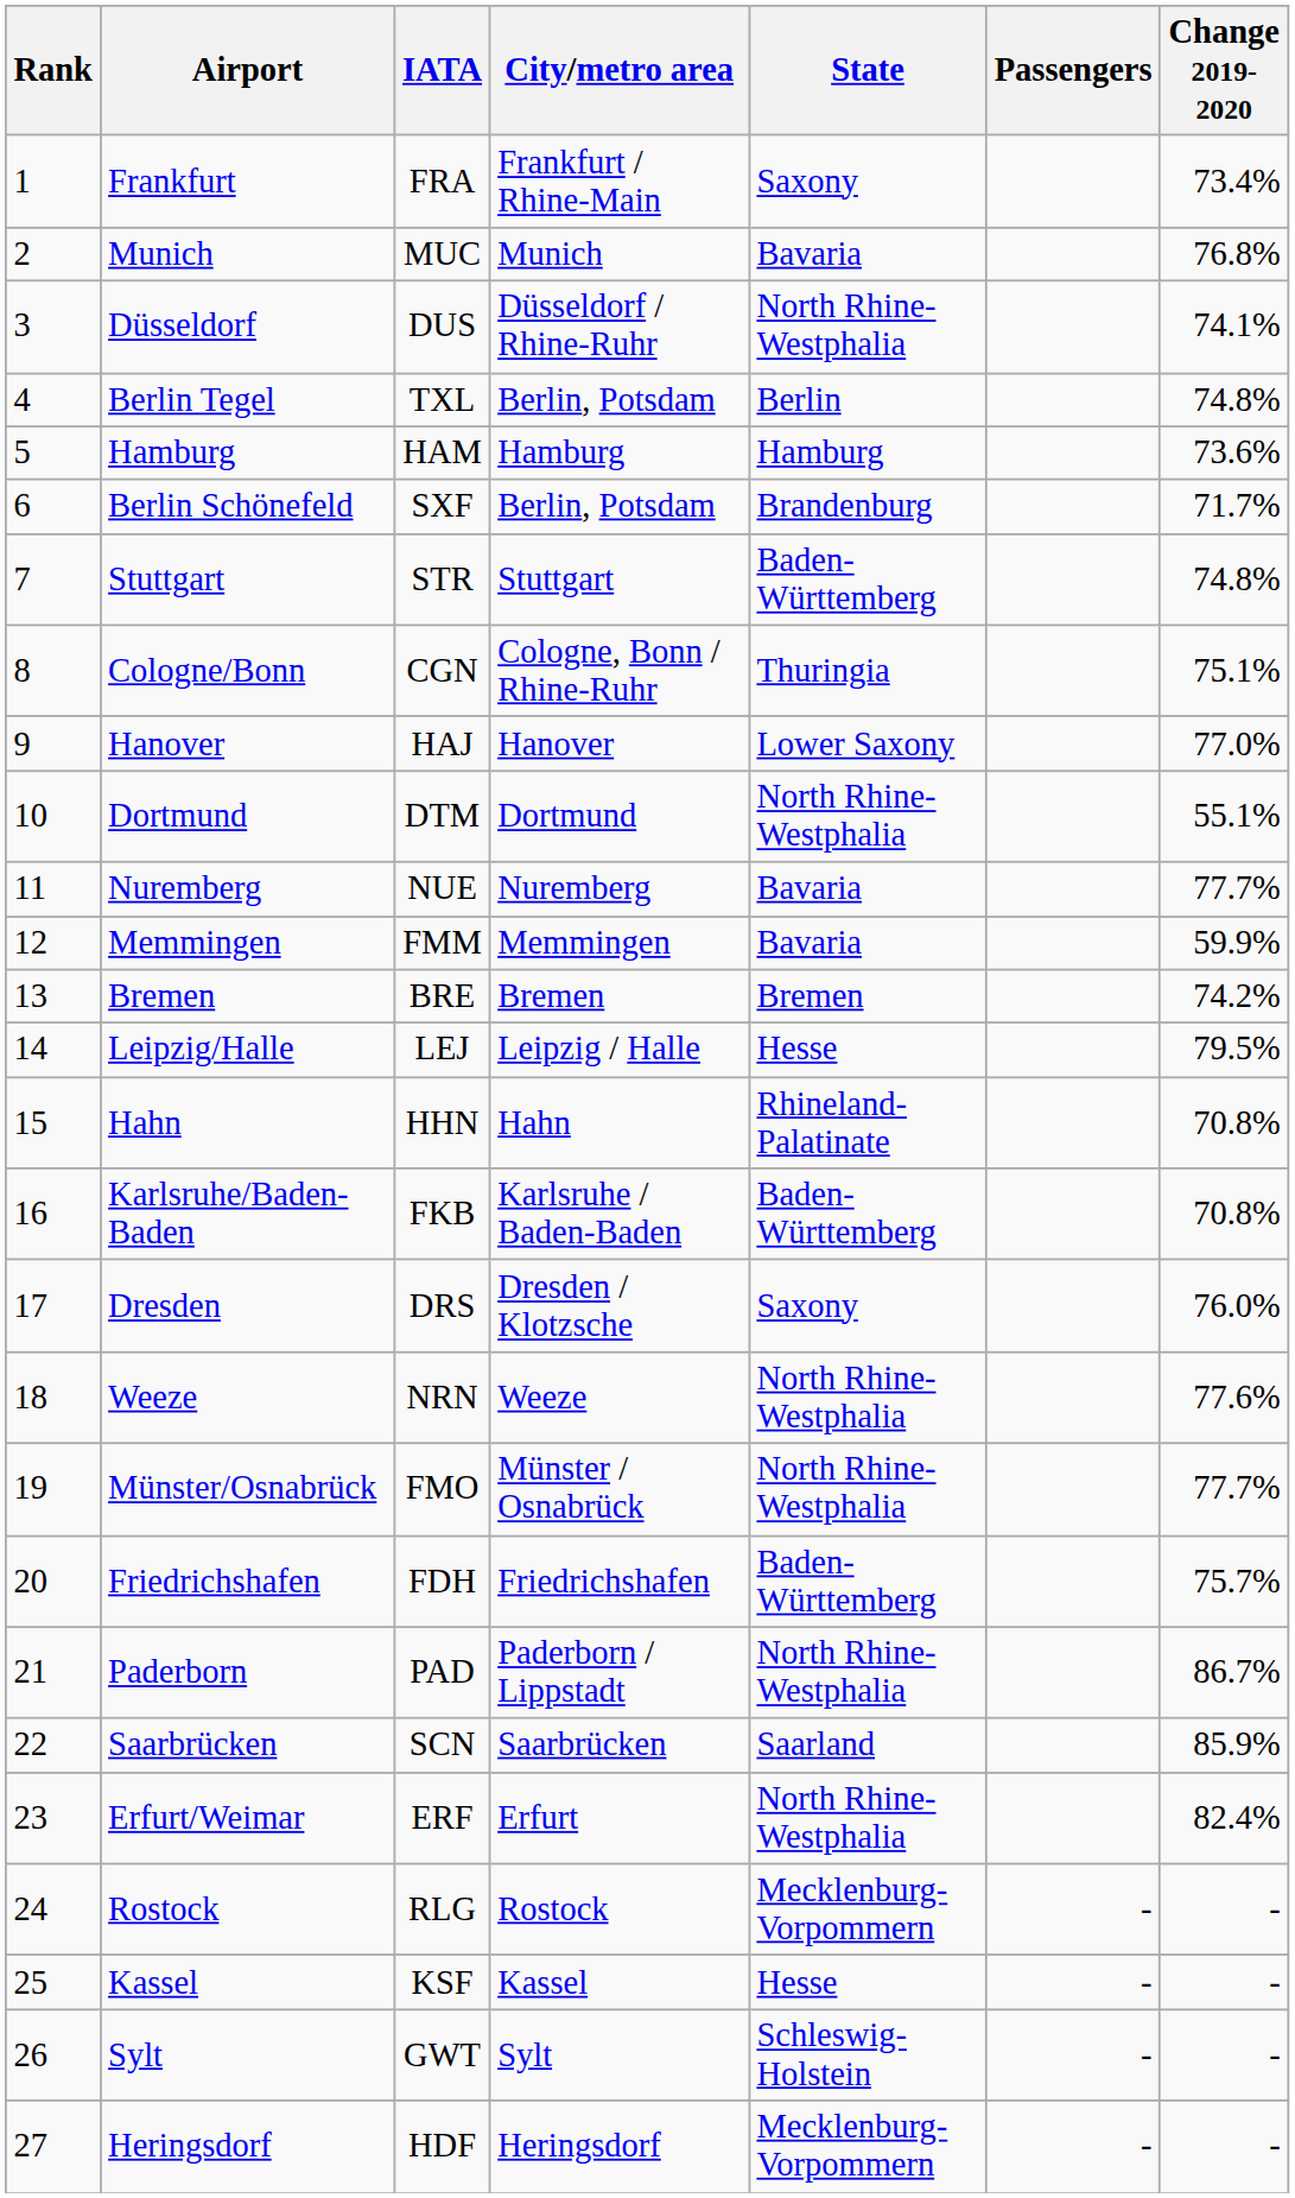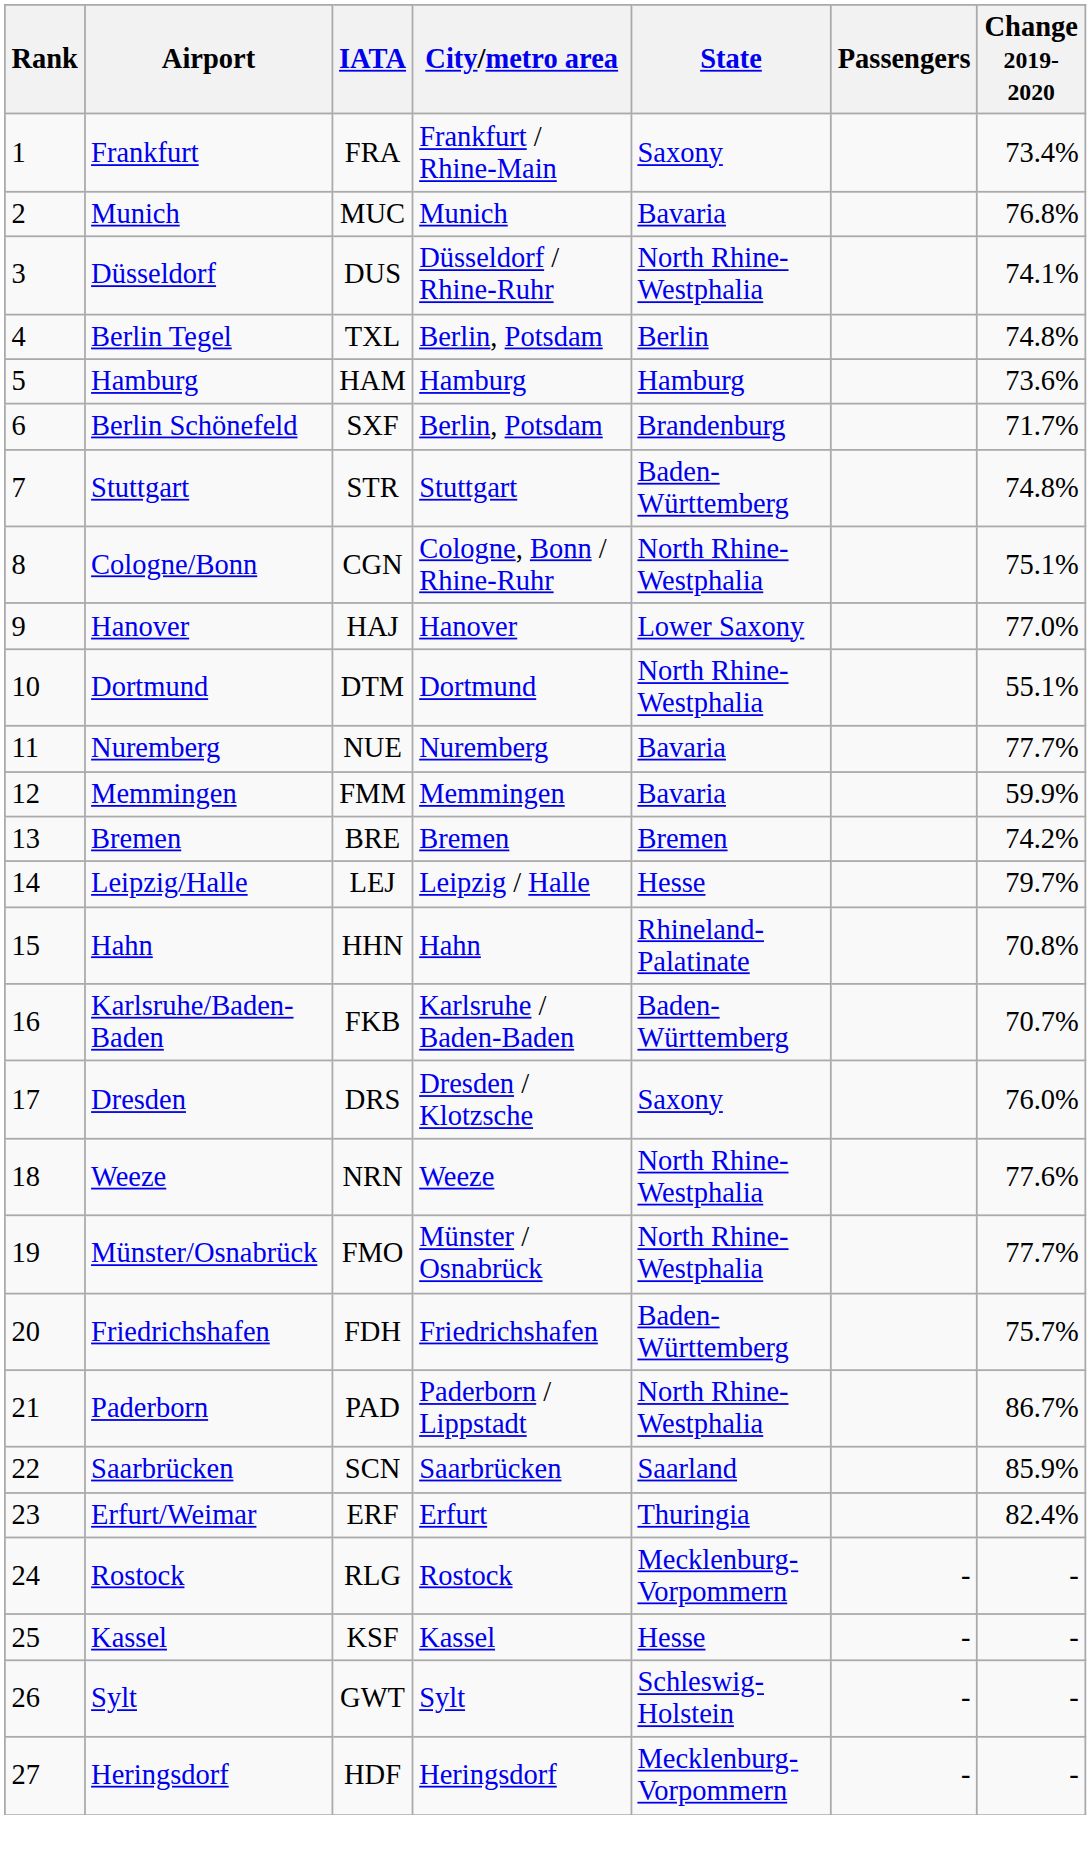Cologne/Bonn | State: Thuringia -> North Rhine-Westphalia
Leipzig/Halle | Change 2019-2020: 79.5% -> 79.7%
Karlsruhe/Baden-Baden | Change 2019-2020: 70.8% -> 70.7%
Erfurt/Weimar | State: North Rhine-Westphalia -> Thuringia
